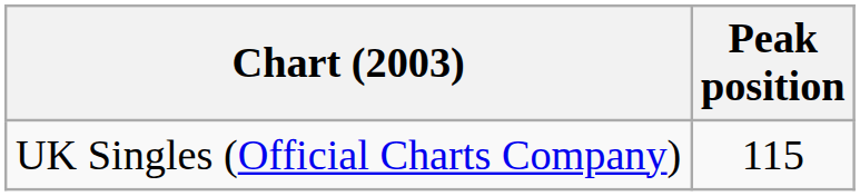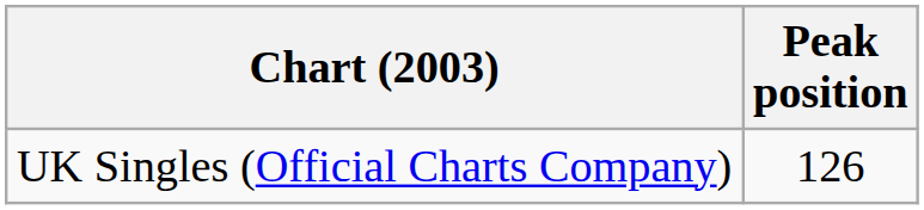UK Singles (Official Charts Company) | Peak position: 115 -> 126
